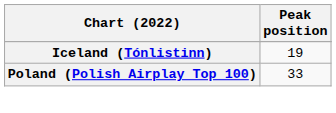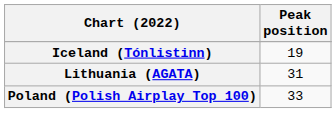+ row: Lithuania (AGATA) | 31
